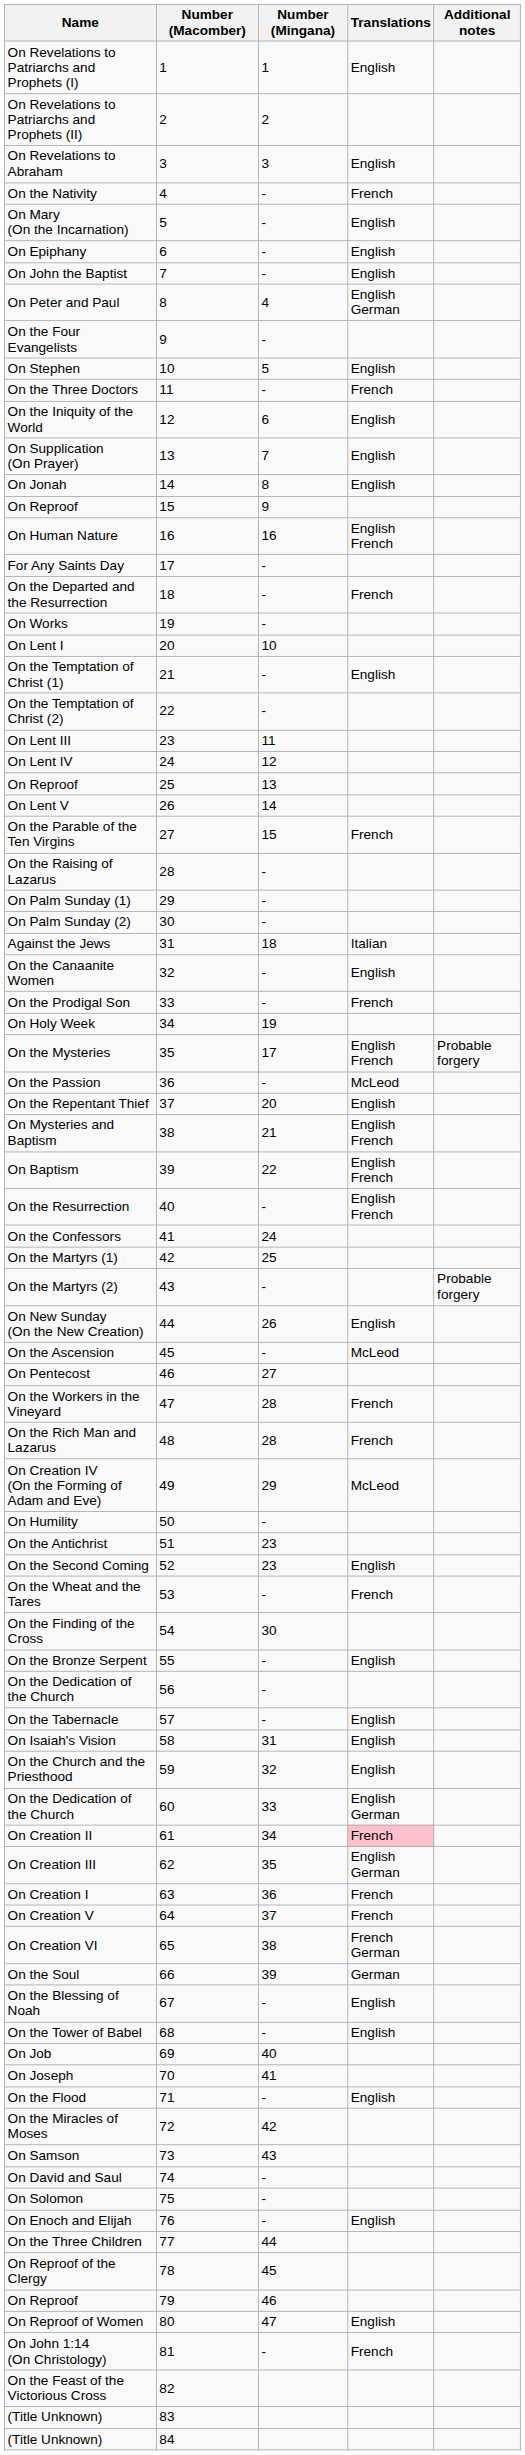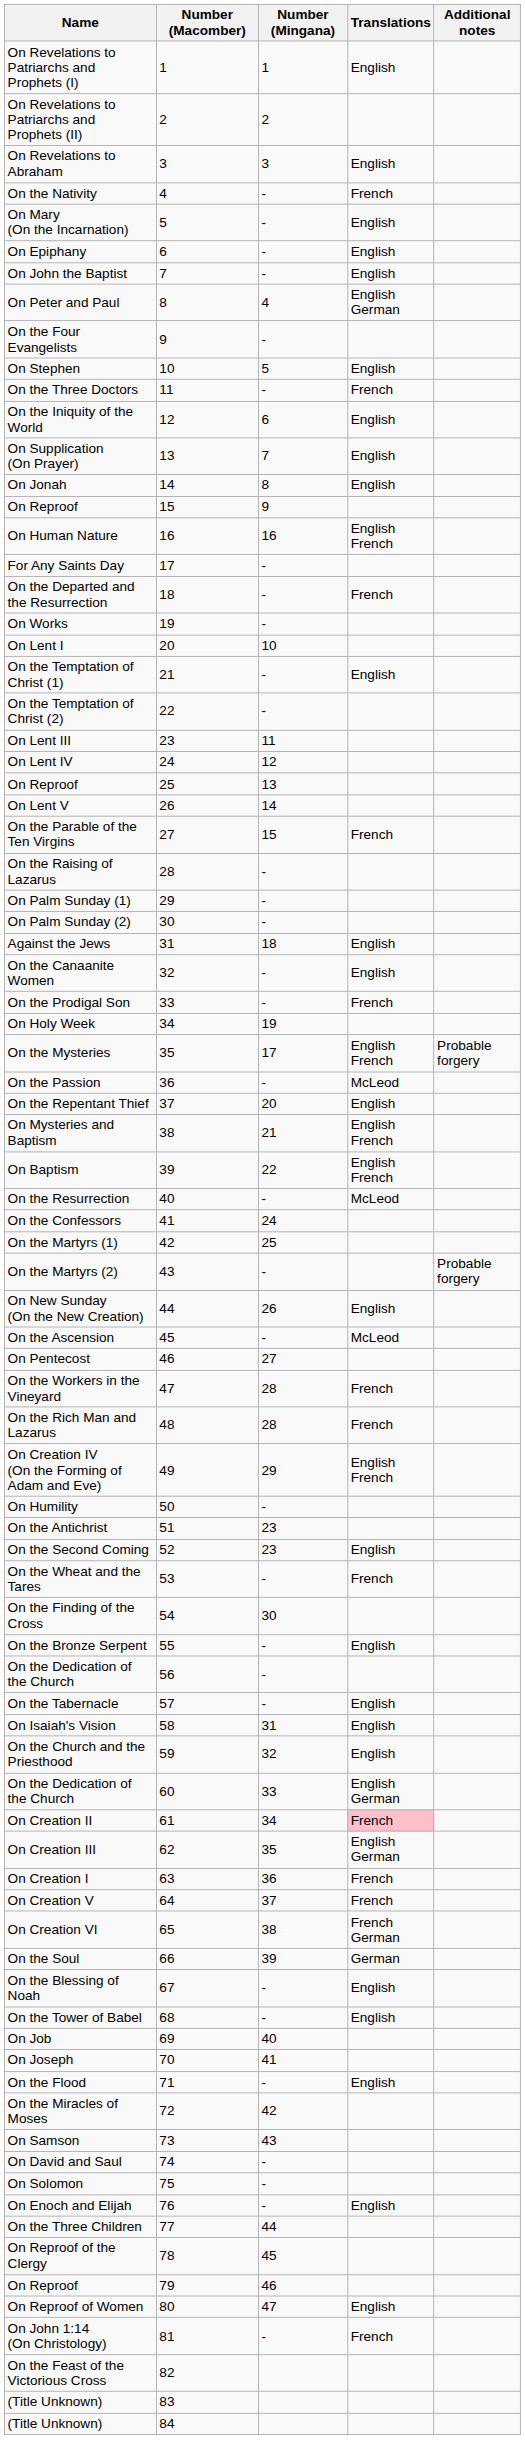Against the Jews | Translations: Italian -> English
On the Resurrection | Translations: English French -> McLeod
On Creation IV (On the Forming of Adam and Eve) | Translations: McLeod -> English French
